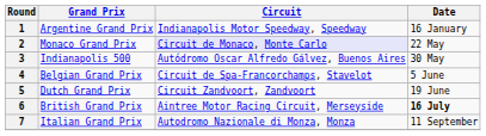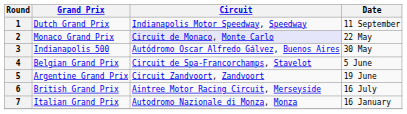1 | Grand Prix: Argentine Grand Prix -> Dutch Grand Prix
1 | Date: 16 January -> 11 September
5 | Grand Prix: Dutch Grand Prix -> Argentine Grand Prix
6 | Date: bold -> normal
7 | Date: 11 September -> 16 January
